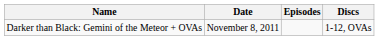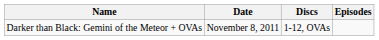columns swapped: Discs <-> Episodes
